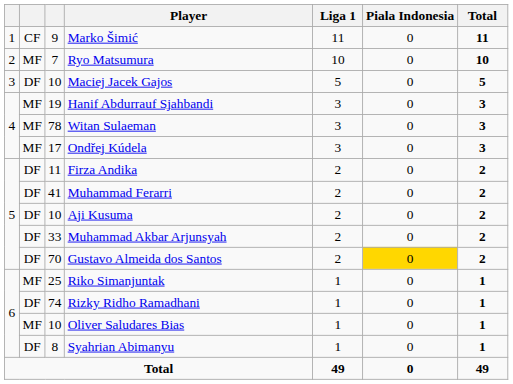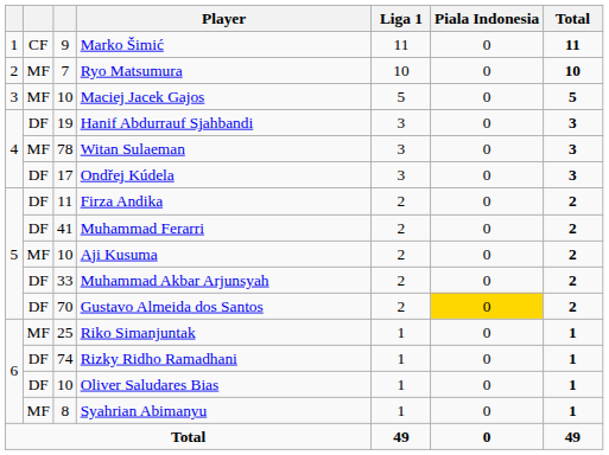Maciej Jacek Gajos | column 2: DF -> MF
Hanif Abdurrauf Sjahbandi | column 2: MF -> DF
Ondřej Kúdela | column 2: MF -> DF
Aji Kusuma | column 2: DF -> MF
Oliver Saludares Bias | column 2: MF -> DF
Syahrian Abimanyu | column 2: DF -> MF
